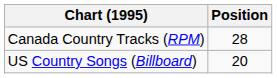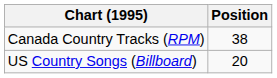Canada Country Tracks (RPM) | Position: 28 -> 38
